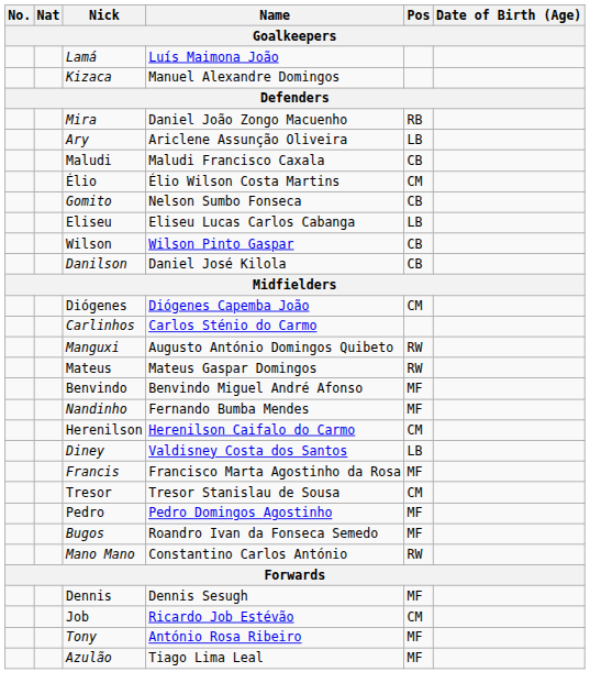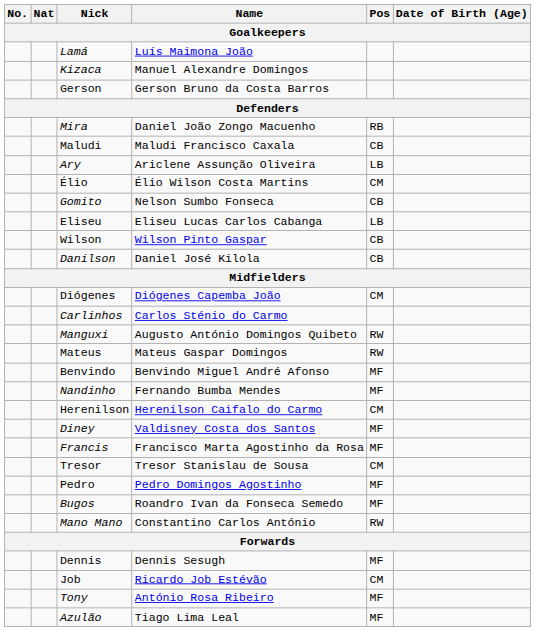+ row: Gerson | Gerson Bruno da Costa Barros
rows swapped: Ary <-> Maludi
Diney | Pos: LB -> MF
